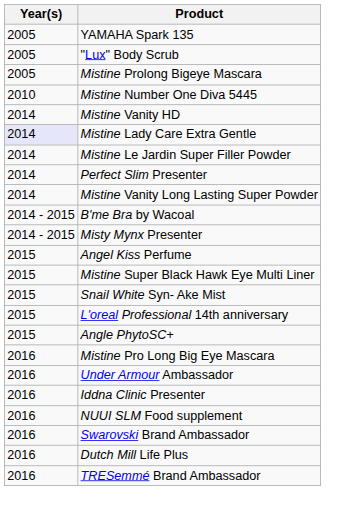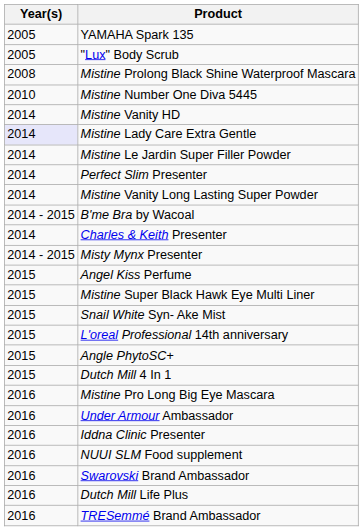- row: 2005 | Mistine Prolong Bigeye Mascara
+ row: 2008 | Mistine Prolong Black Shine Waterproof Mascara
+ row: 2014 | Charles & Keith Presenter
+ row: 2015 | Dutch Mill 4 In 1
